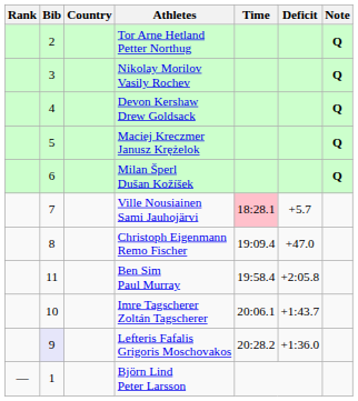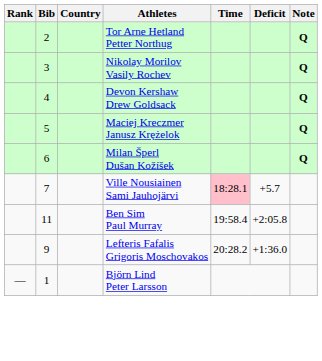- row: 8 | Christoph Eigenmann Remo Fischer | 19:09.4 | +47.0
- row: 10 | Imre Tagscherer Zoltán Tagscherer | 20:06.1 | +1:43.7
Lefteris Fafalis Grigoris Moschovakos | Bib: lavender background -> no background
